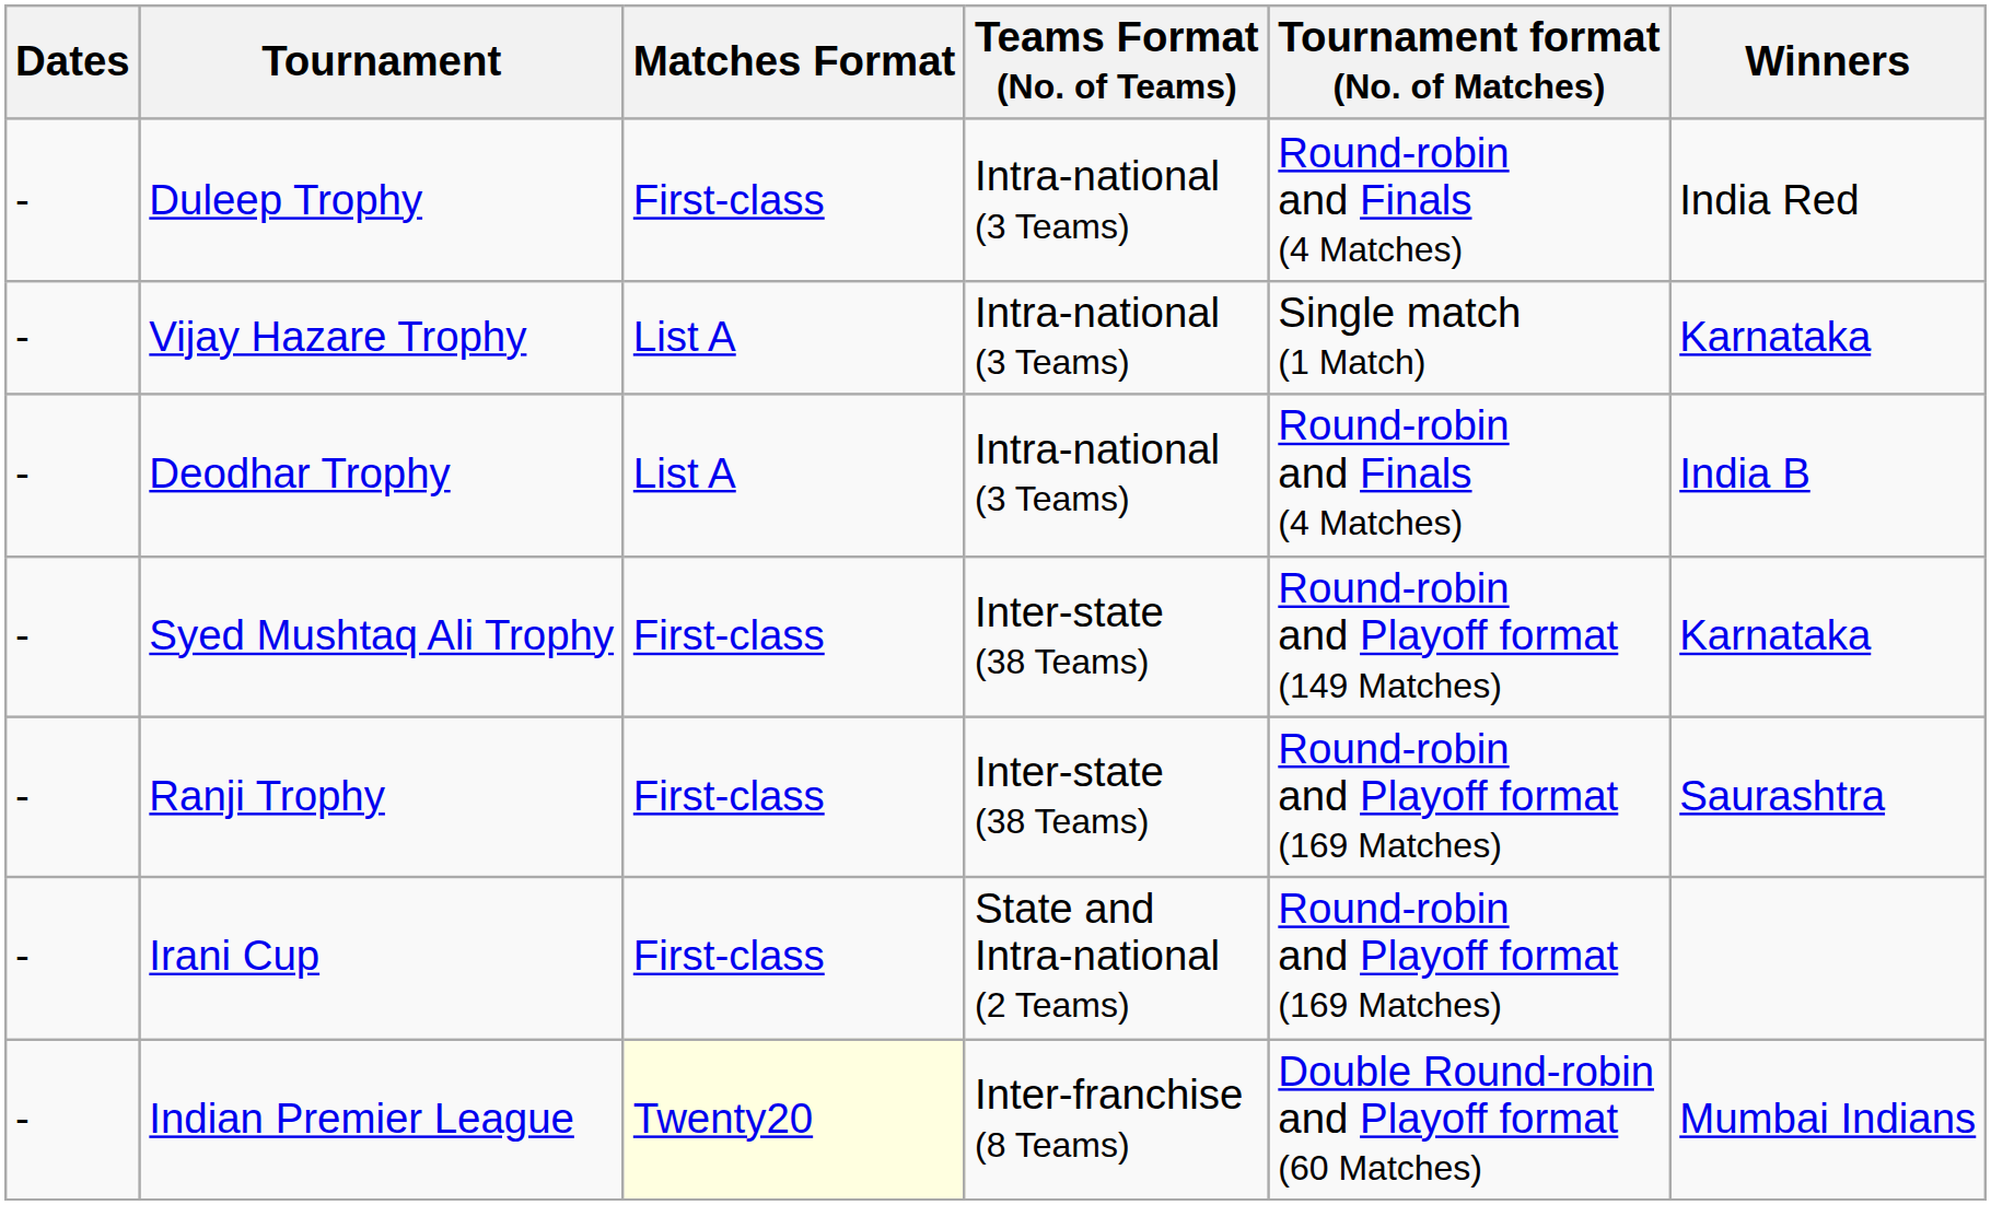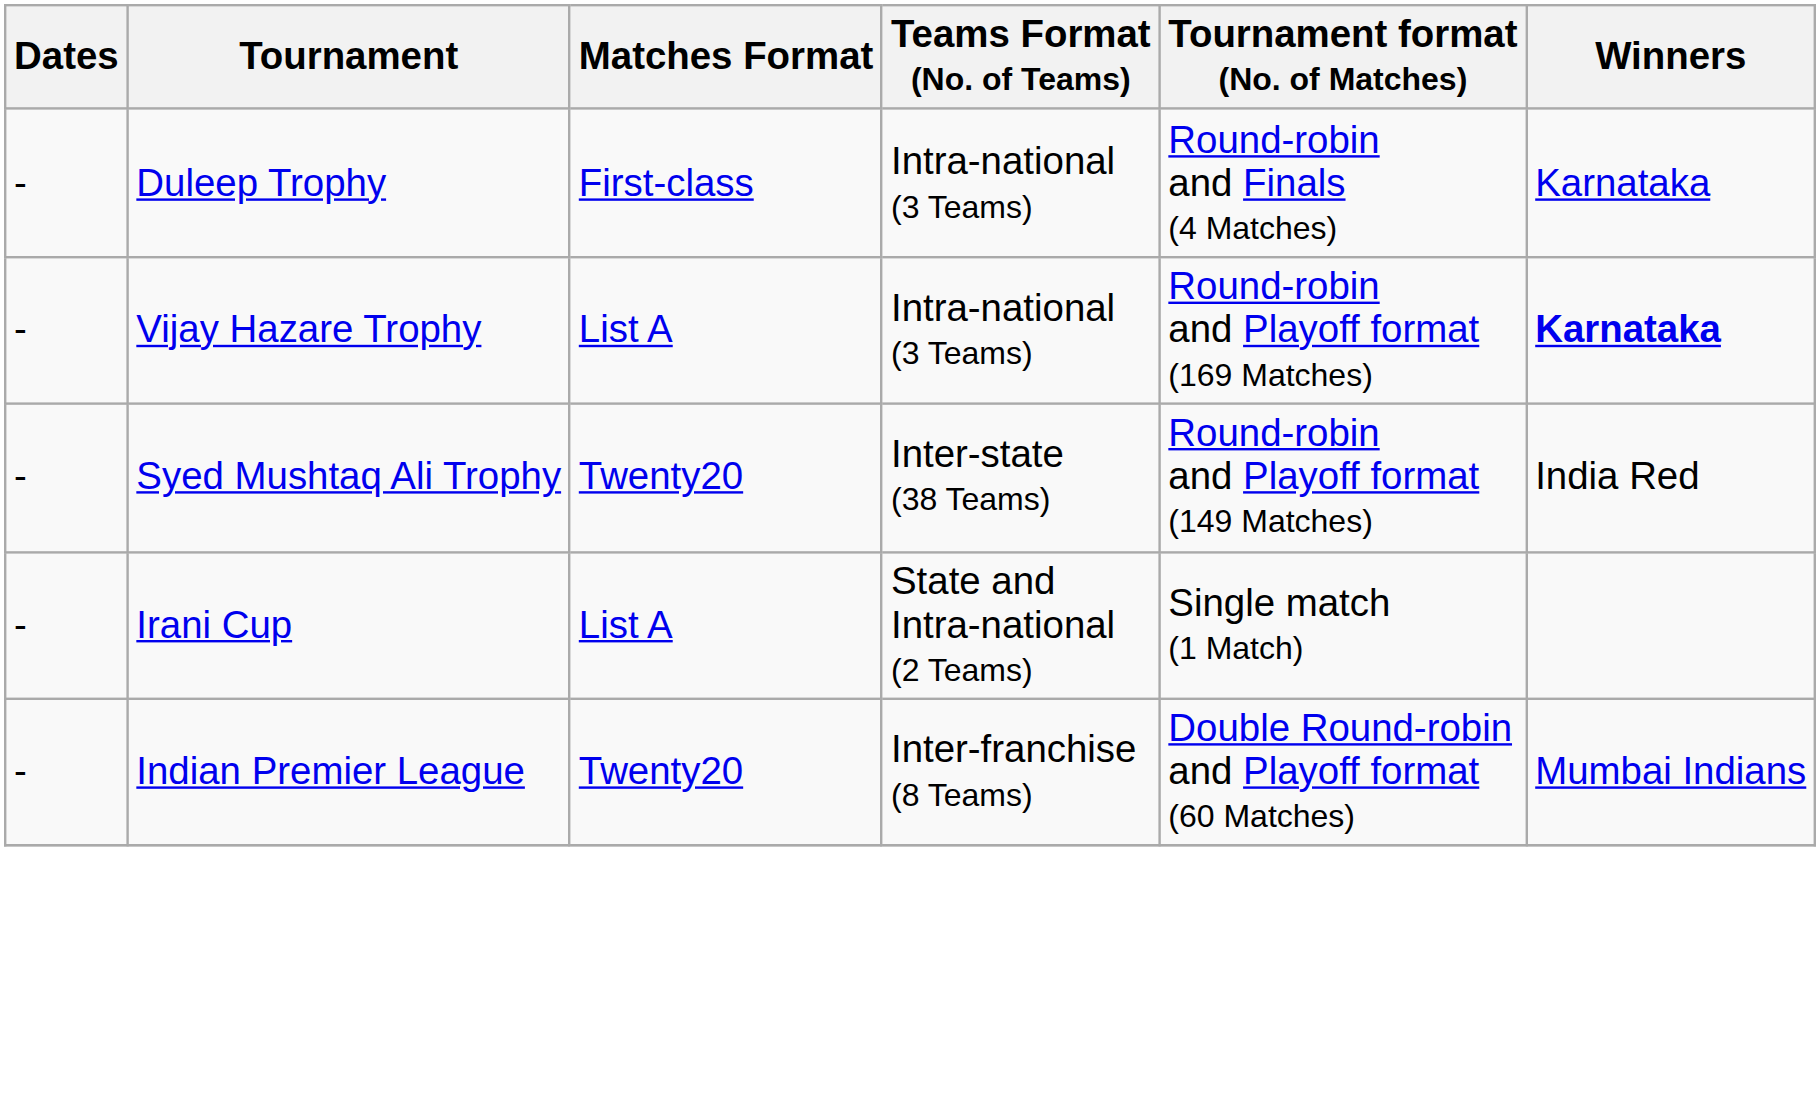Duleep Trophy | Winners: India Red -> Karnataka
Vijay Hazare Trophy | Tournament format (No. of Matches): Single match (1 Match) -> Round-robin and Playoff format (169 Matches)
Vijay Hazare Trophy | Winners: normal -> bold
- row: - | Deodhar Trophy | List A | Intra-national (3 Teams) | Round-robin and Finals (4 Matches) | India B
Syed Mushtaq Ali Trophy | Matches Format: First-class -> Twenty20
Syed Mushtaq Ali Trophy | Winners: Karnataka -> India Red
- row: - | Ranji Trophy | First-class | Inter-state (38 Teams) | Round-robin and Playoff format (169 Matches) | Saurashtra
Irani Cup | Matches Format: First-class -> List A
Irani Cup | Tournament format (No. of Matches): Round-robin and Playoff format (169 Matches) -> Single match (1 Match)
Indian Premier League | Matches Format: lightyellow background -> no background
